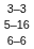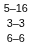rows swapped: 5–16 <-> 3–3
